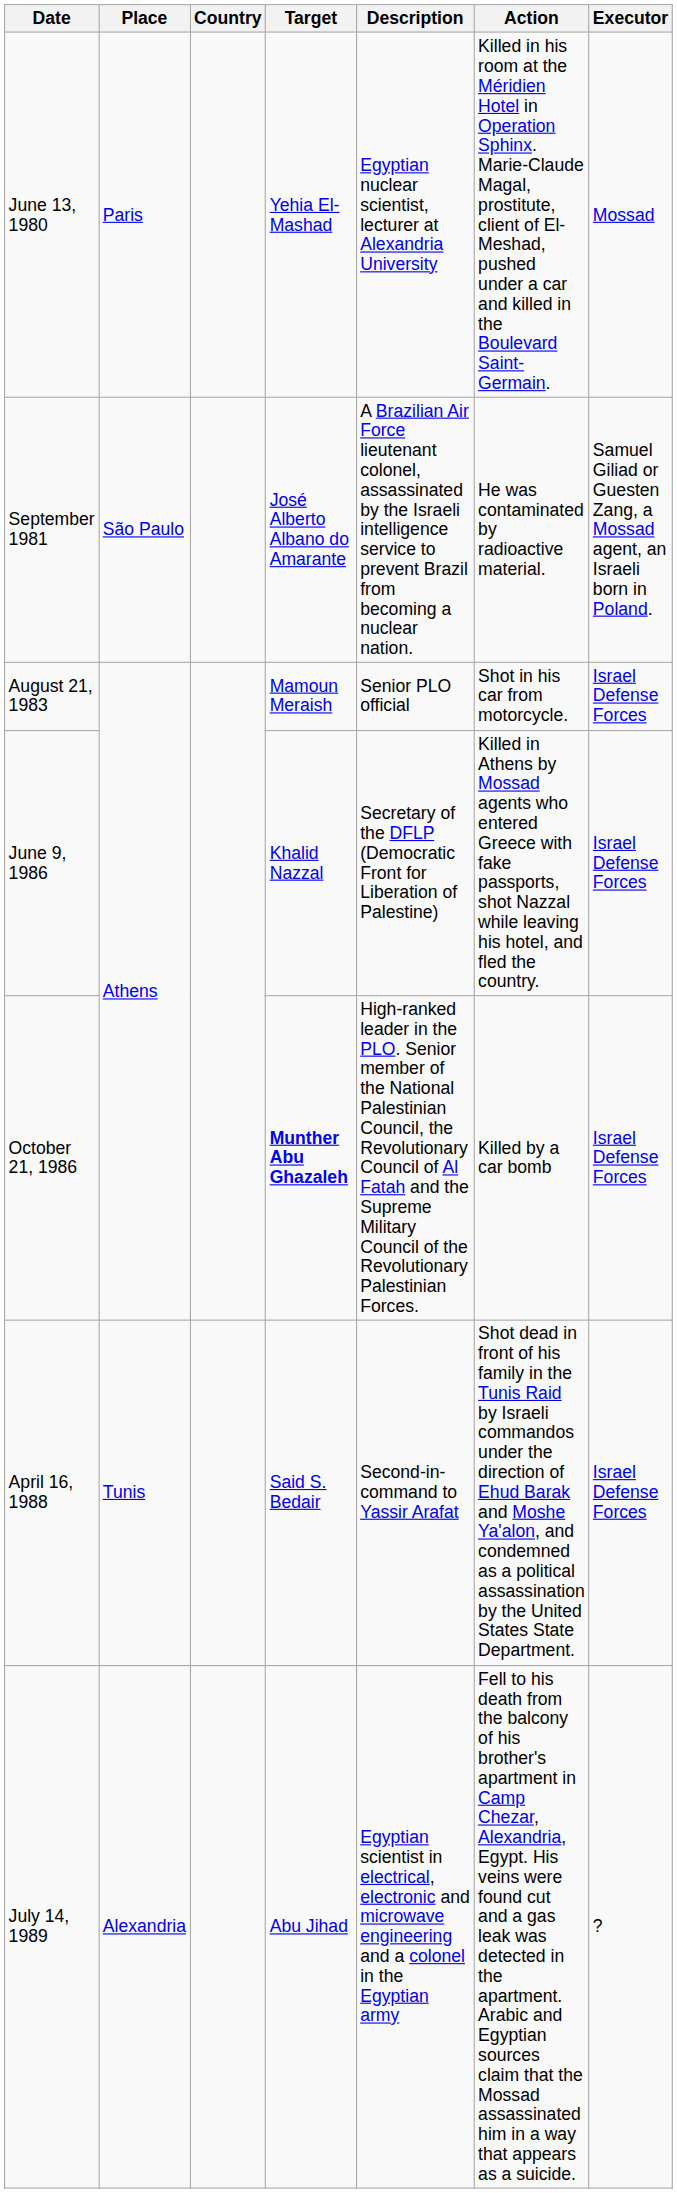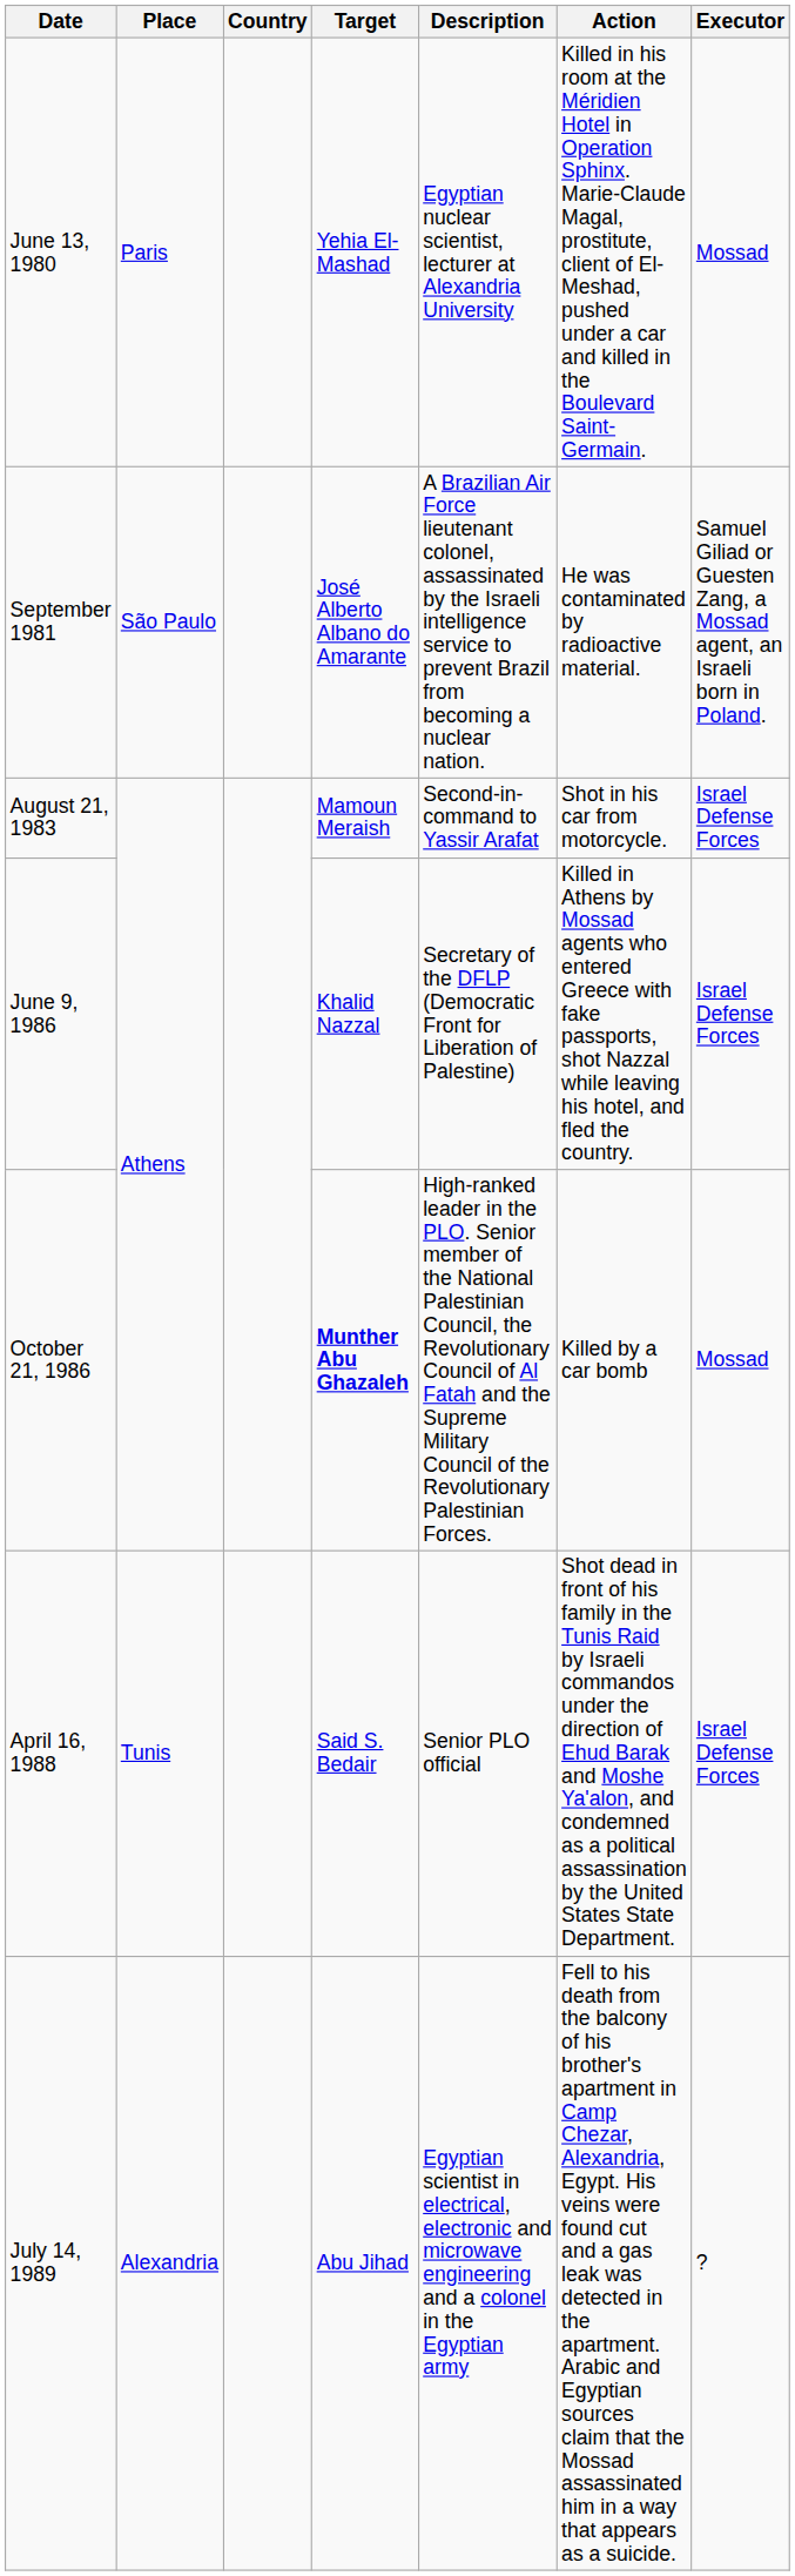August 21, 1983 | Description: Senior PLO official -> Second-in-command to Yassir Arafat
October 21, 1986 | Executor: Israel Defense Forces -> Mossad
April 16, 1988 | Description: Second-in-command to Yassir Arafat -> Senior PLO official
